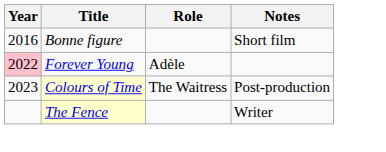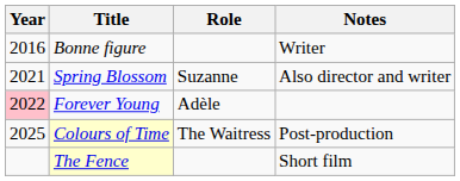Bonne figure | Notes: Short film -> Writer
+ row: 2021 | Spring Blossom | Suzanne | Also director and writer
Colours of Time | Year: 2023 -> 2025
The Fence | Notes: Writer -> Short film
